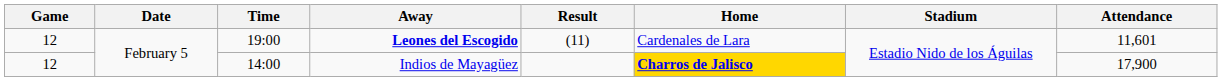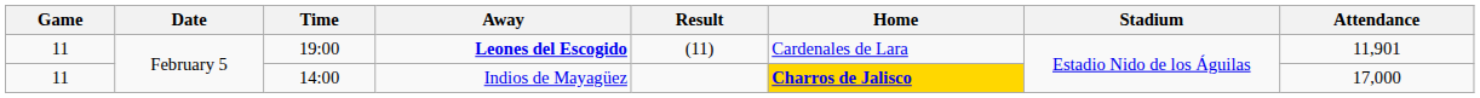Leones del Escogido | Game: 12 -> 11
Leones del Escogido | Attendance: 11,601 -> 11,901
Indios de Mayagüez | Game: 12 -> 11
Indios de Mayagüez | Attendance: 17,900 -> 17,000
